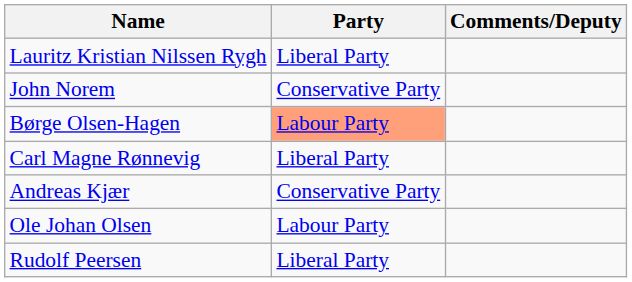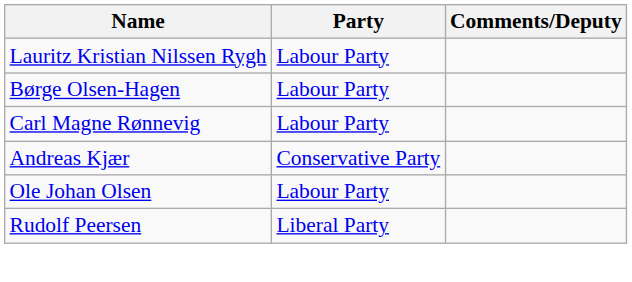Lauritz Kristian Nilssen Rygh | Party: Liberal Party -> Labour Party
- row: John Norem | Conservative Party
Børge Olsen-Hagen | Party: lightsalmon background -> no background
Carl Magne Rønnevig | Party: Liberal Party -> Labour Party
